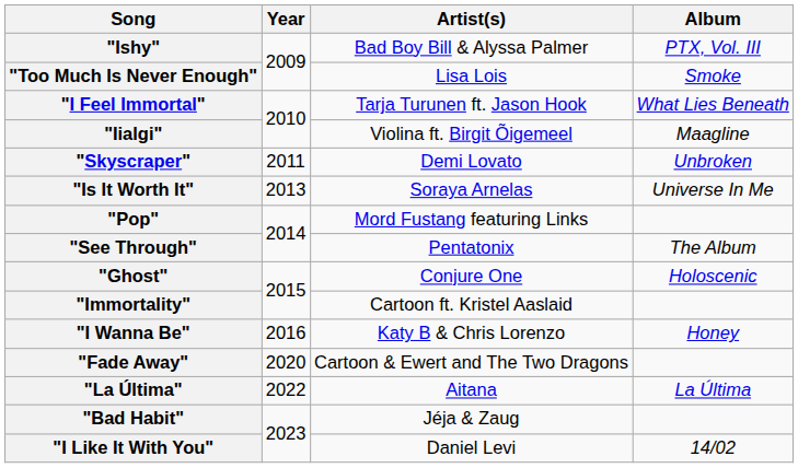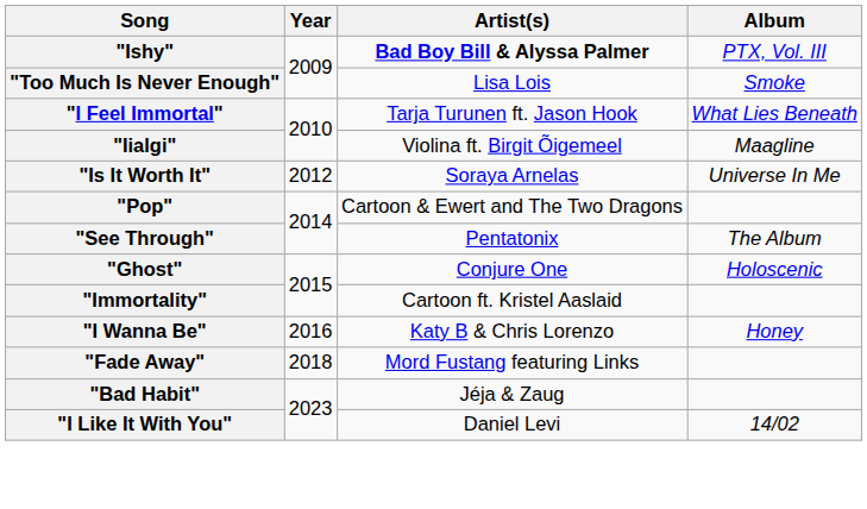"Ishy" | Artist(s): normal -> bold
- row: "Skyscraper" | 2011 | Demi Lovato | Unbroken
"Is It Worth It" | Year: 2013 -> 2012
"Pop" | Artist(s): Mord Fustang featuring Links -> Cartoon & Ewert and The Two Dragons
"Fade Away" | Year: 2020 -> 2018
"Fade Away" | Artist(s): Cartoon & Ewert and The Two Dragons -> Mord Fustang featuring Links
- row: "La Última" | 2022 | Aitana | La Última
